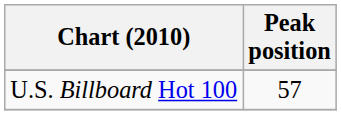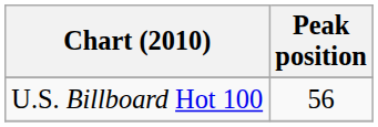U.S. Billboard Hot 100 | Peak position: 57 -> 56
